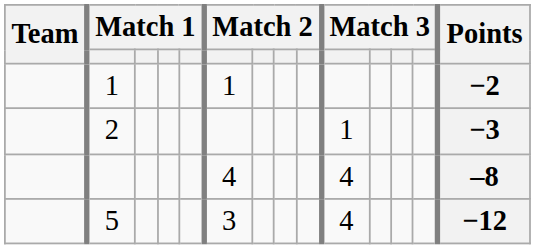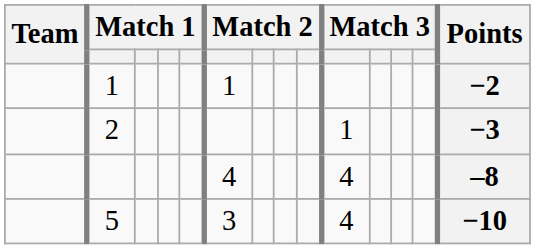5 | Points: −12 -> −10
